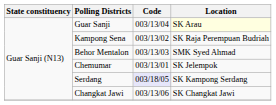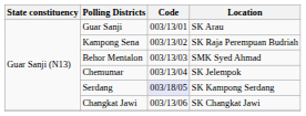Guar Sanji | Code: 003/13/04 -> 003/13/01
Guar Sanji | Location: lightyellow background -> no background
Chemumar | Code: 003/13/01 -> 003/13/04
